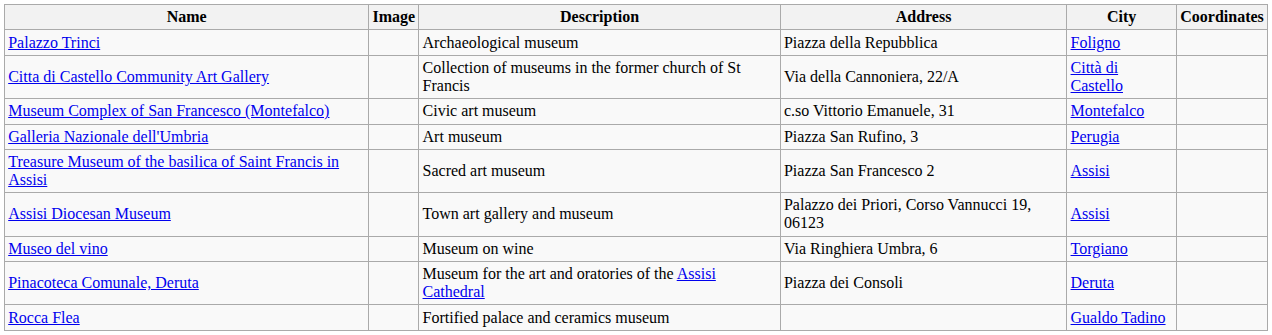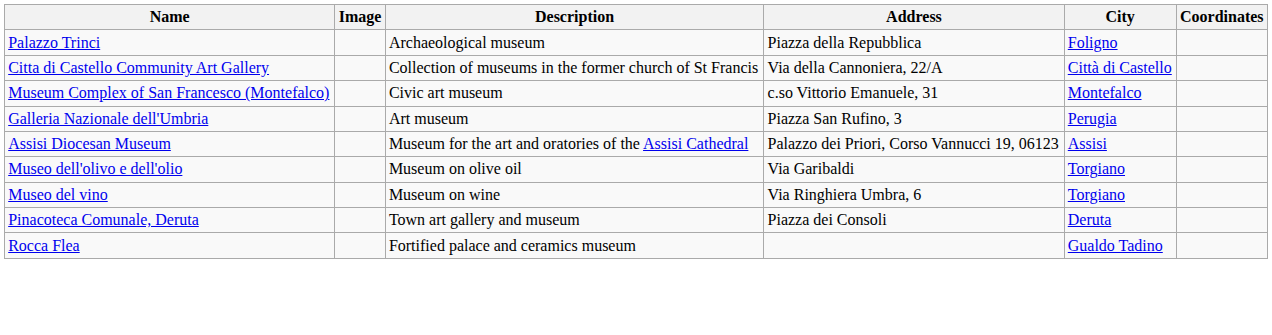- row: Treasure Museum of the basilica of Saint Francis in Assisi | Sacred art museum | Piazza San Francesco 2 | Assisi
Assisi Diocesan Museum | Description: Town art gallery and museum -> Museum for the art and oratories of the Assisi Cathedral
+ row: Museo dell'olivo e dell'olio | Museum on olive oil | Via Garibaldi | Torgiano
Pinacoteca Comunale, Deruta | Description: Museum for the art and oratories of the Assisi Cathedral -> Town art gallery and museum
